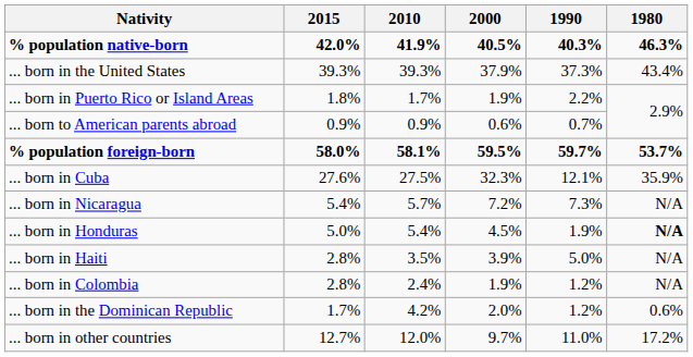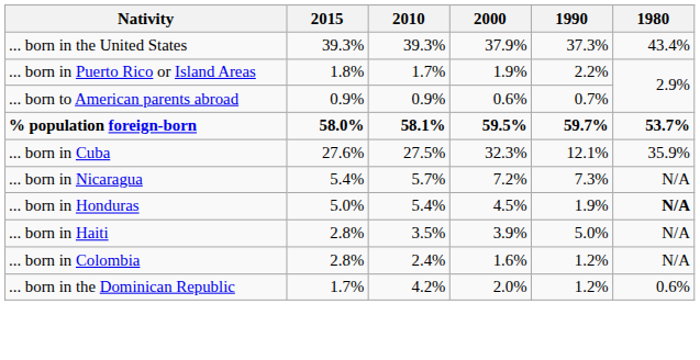- row: % population native-born | 42.0% | 41.9% | 40.5% | 40.3% | 46.3%
... born in Colombia | 2000: 1.9% -> 1.6%
- row: ... born in other countries | 12.7% | 12.0% | 9.7% | 11.0% | 17.2%
